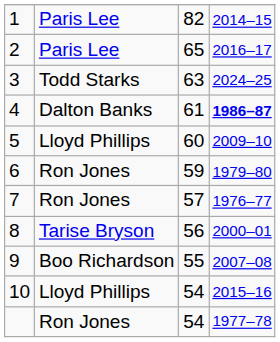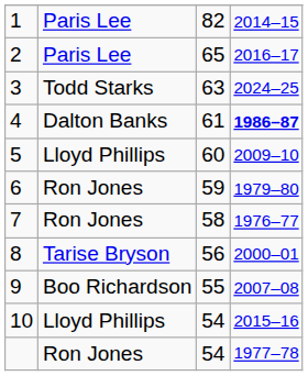7 | column 3: 57 -> 58
